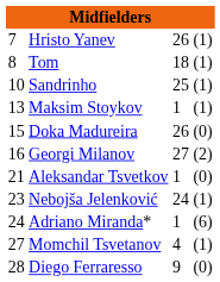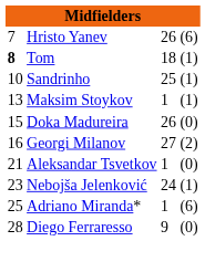Hristo Yanev | column 4: (1) -> (6)
Tom | column 1: normal -> bold
Adriano Miranda* | column 1: 24 -> 25
- row: 27 | Momchil Tsvetanov | 4 | (1)
